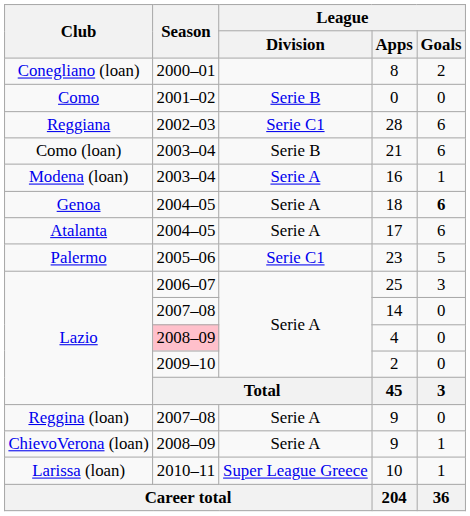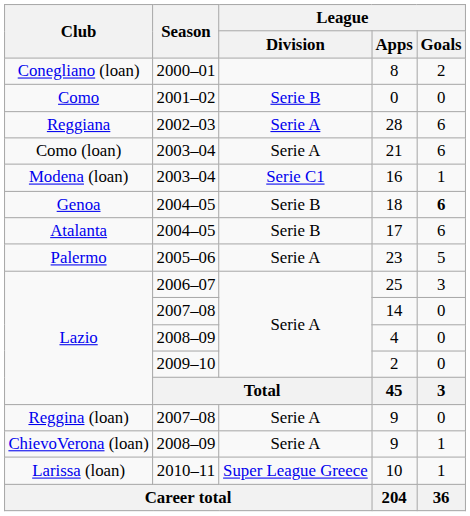28 | League / Division: Serie C1 -> Serie A
21 | League / Division: Serie B -> Serie A
16 | League / Division: Serie A -> Serie C1
18 | League / Division: Serie A -> Serie B
17 | League / Division: Serie A -> Serie B
23 | League / Division: Serie C1 -> Serie A
4 | Season: pink background -> no background
